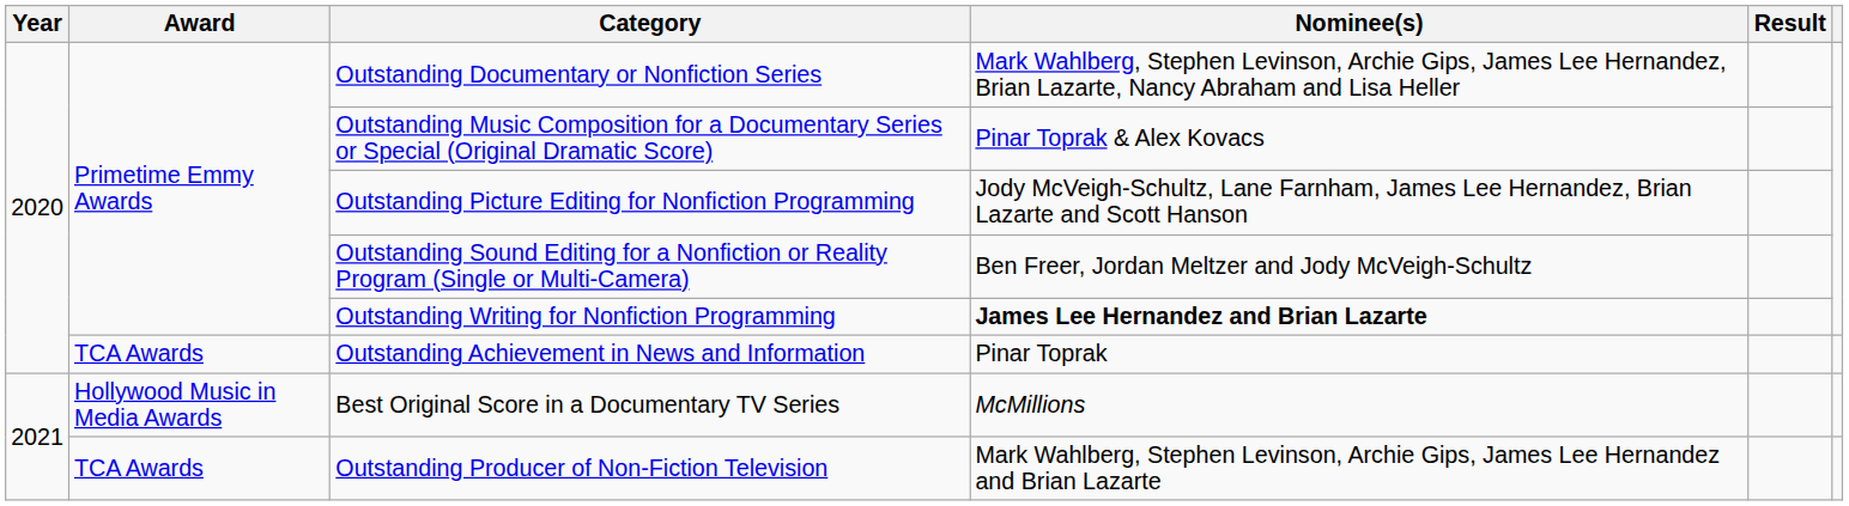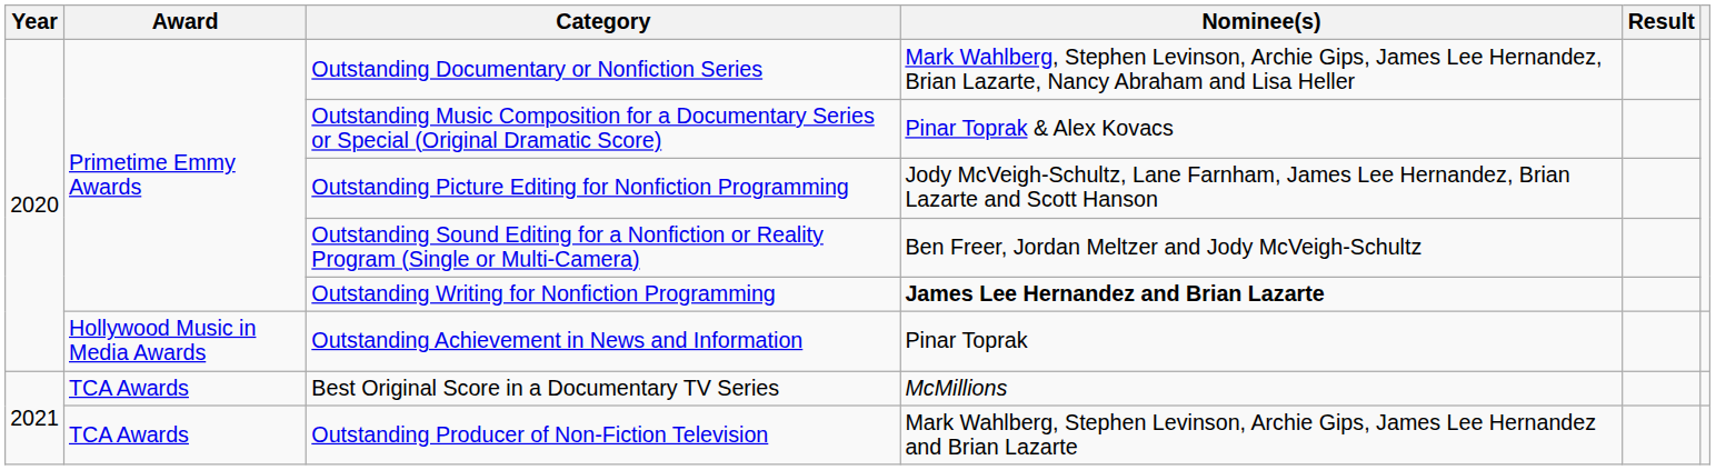Outstanding Achievement in News and Information | Award: TCA Awards -> Hollywood Music in Media Awards
Best Original Score in a Documentary TV Series | Award: Hollywood Music in Media Awards -> TCA Awards
